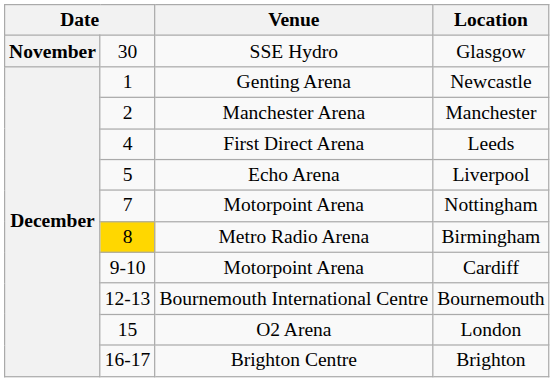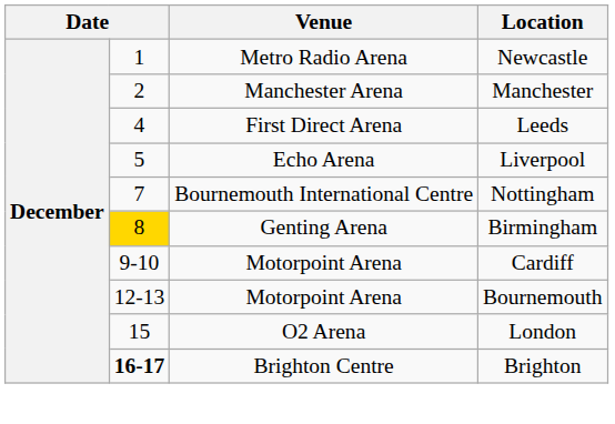- row: November | 30 | SSE Hydro | Glasgow
Newcastle | Venue: Genting Arena -> Metro Radio Arena
Nottingham | Venue: Motorpoint Arena -> Bournemouth International Centre
Birmingham | Venue: Metro Radio Arena -> Genting Arena
Bournemouth | Venue: Bournemouth International Centre -> Motorpoint Arena
Brighton | column 2: normal -> bold
